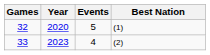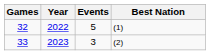32 | Year: 2020 -> 2022
33 | Events: 4 -> 3
